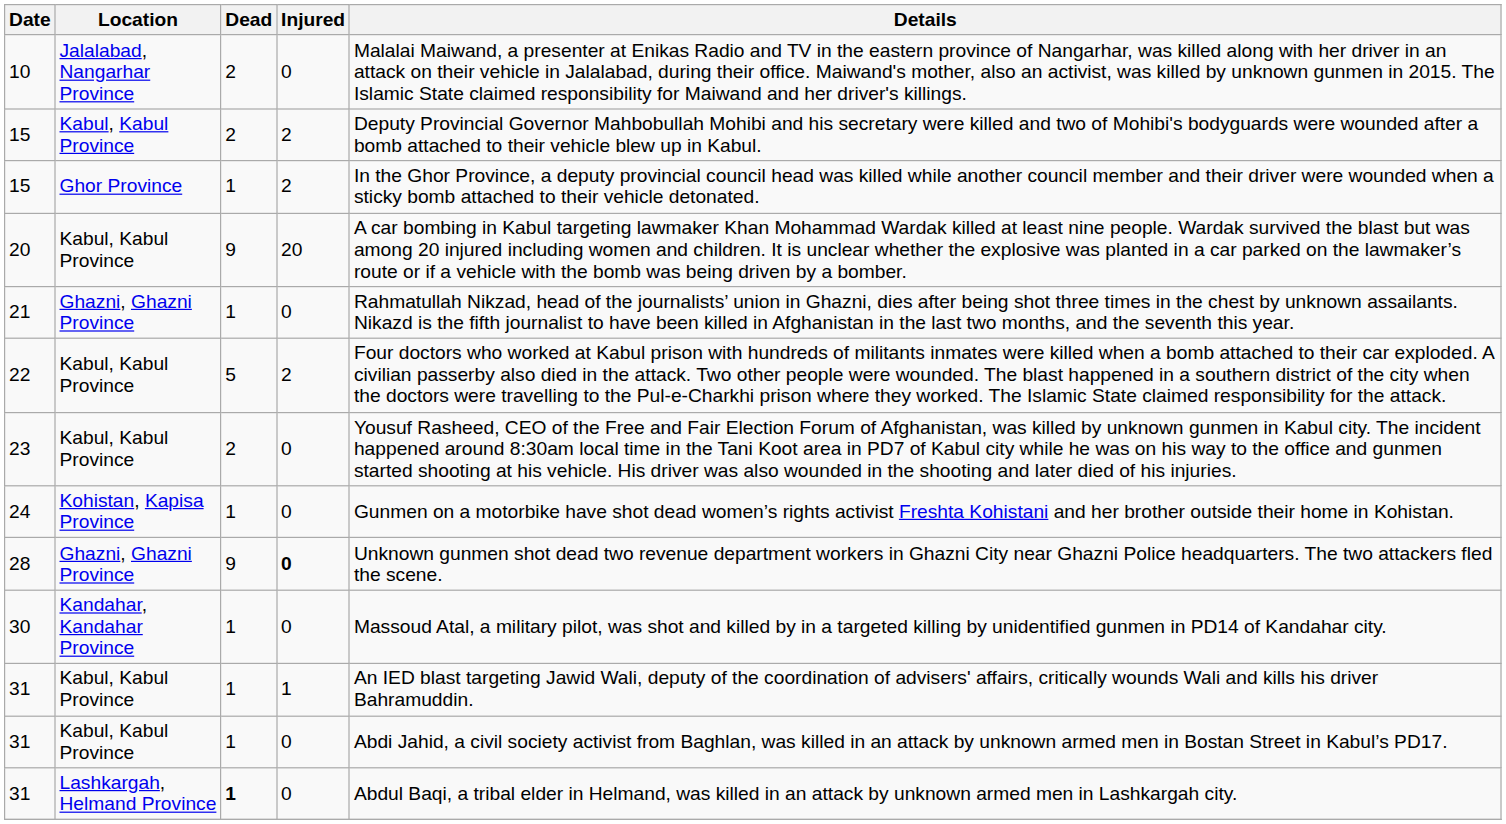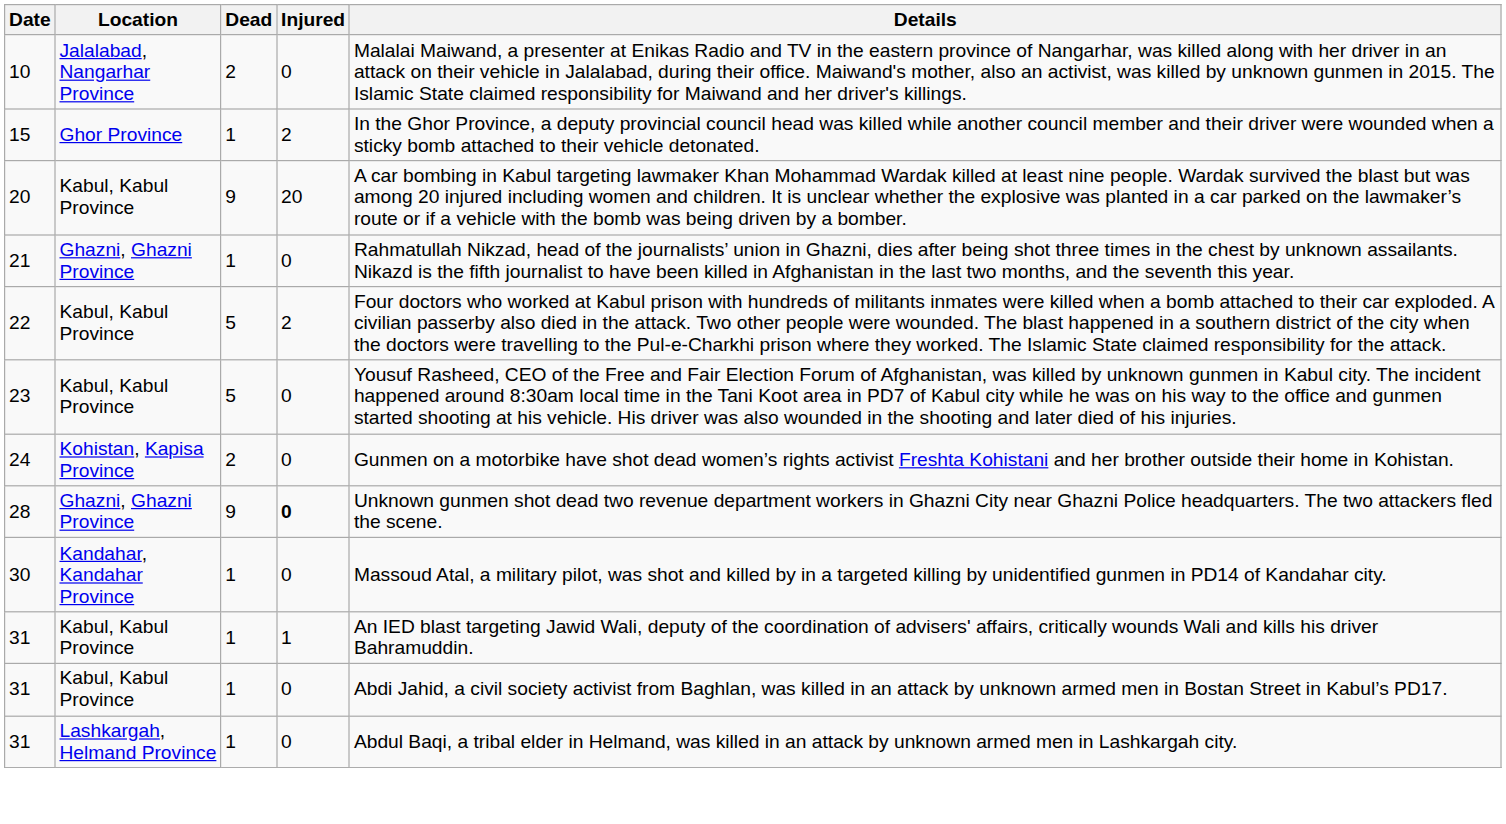- row: 15 | Kabul, Kabul Province | 2 | 2 | Deputy Provincial Governor Mahbobullah Mohibi and his secretary were killed and two of Mohibi's bodyguards were wounded after a bomb attached to their vehicle blew up in Kabul.
23 | Dead: 2 -> 5
24 | Dead: 1 -> 2
31 / Lashkargah, Helmand Province | Dead: bold -> normal
